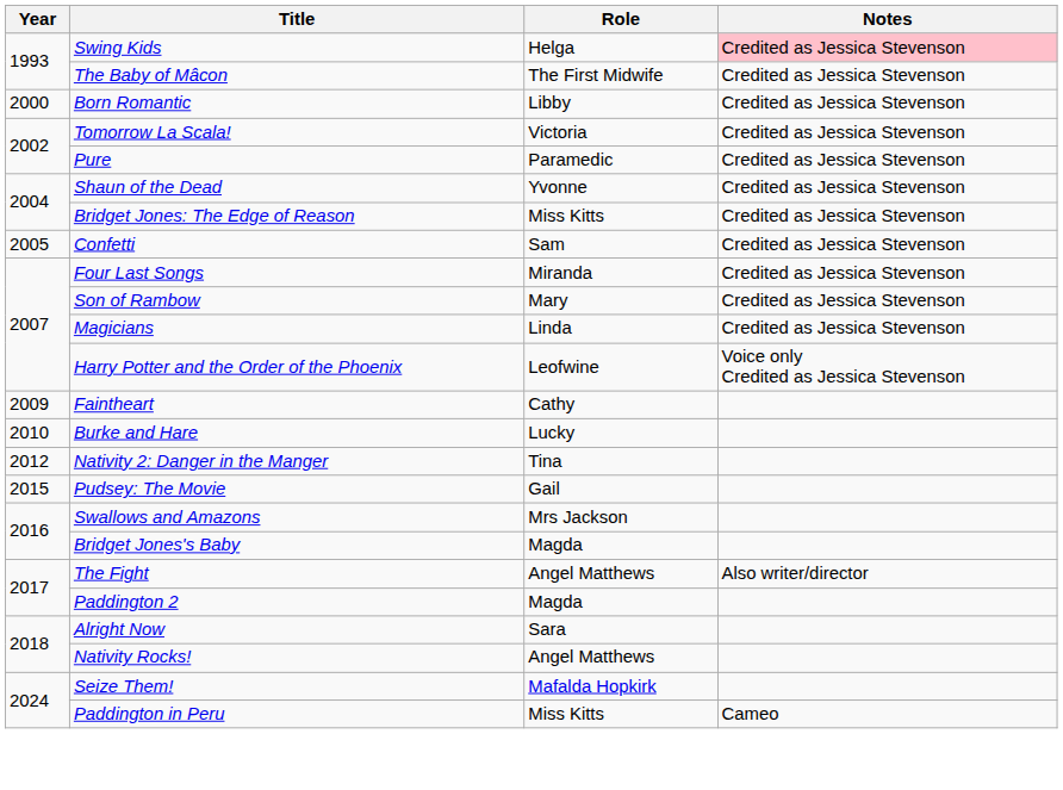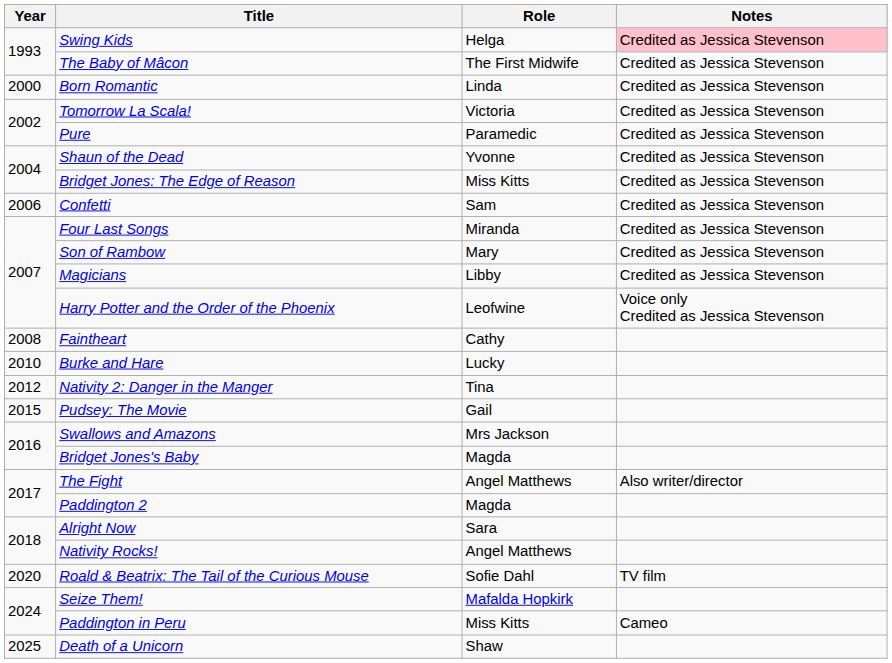Born Romantic | Role: Libby -> Linda
Confetti | Year: 2005 -> 2006
Magicians | Role: Linda -> Libby
Faintheart | Year: 2009 -> 2008
+ row: 2020 | Roald & Beatrix: The Tail of the Curious Mouse | Sofie Dahl | TV film
+ row: 2025 | Death of a Unicorn | Shaw
